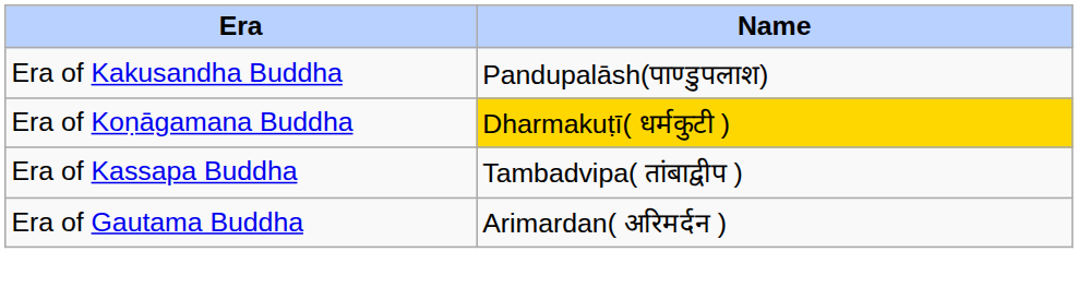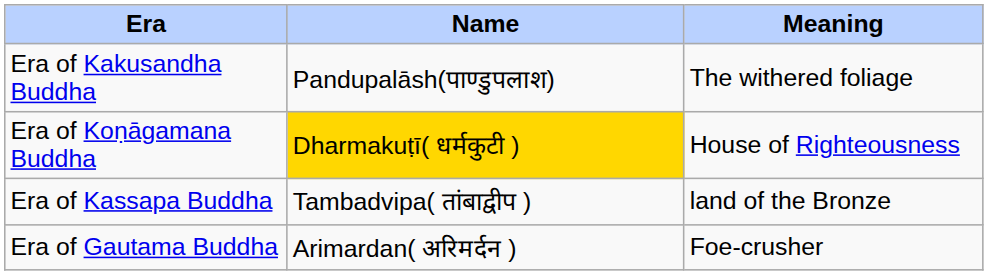+ column: Meaning | The withered foliage | House of Righteousness | land of the Bronze | Foe-crusher
